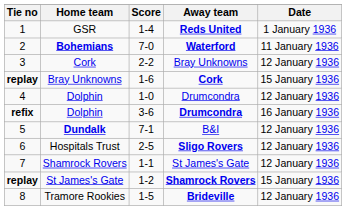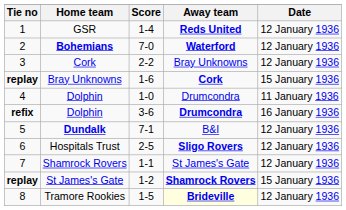GSR | Date: 1 January 1936 -> 12 January 1936
Bohemians | Date: 11 January 1936 -> 12 January 1936
Dolphin / 1-0 | Date: 12 January 1936 -> 11 January 1936
Tramore Rookies | Away team: no background -> lightyellow background
